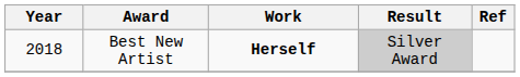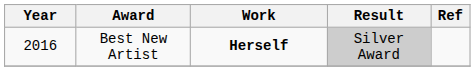Best New Artist | Year: 2018 -> 2016
